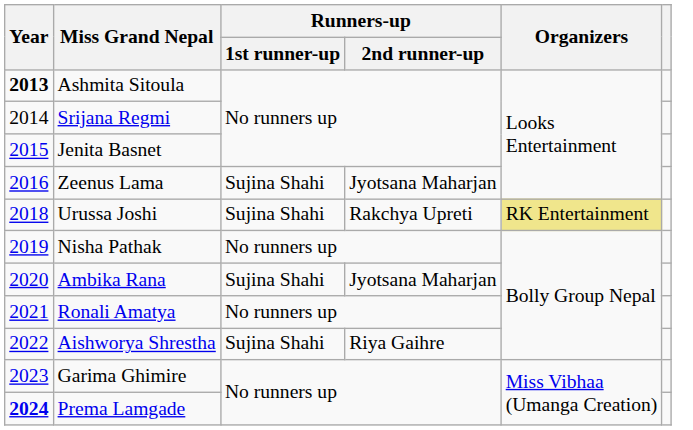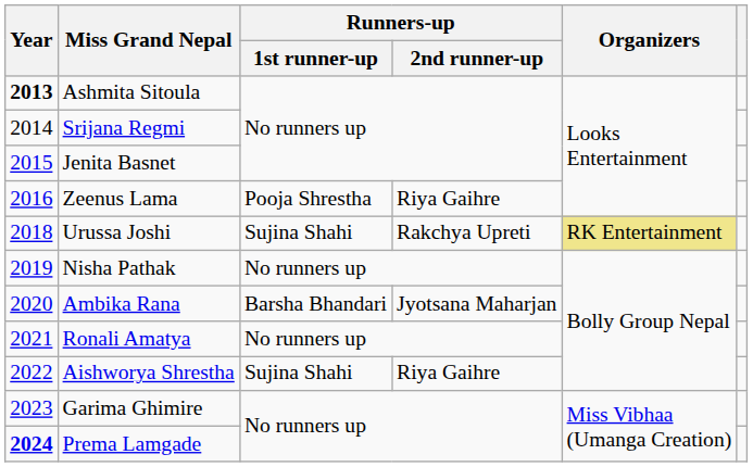Zeenus Lama | Runners-up / 1st runner-up: Sujina Shahi -> Pooja Shrestha
Zeenus Lama | Runners-up / 2nd runner-up: Jyotsana Maharjan -> Riya Gaihre
Ambika Rana | Runners-up / 1st runner-up: Sujina Shahi -> Barsha Bhandari
